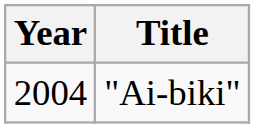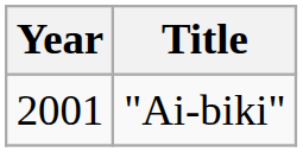"Ai-biki" | Year: 2004 -> 2001
